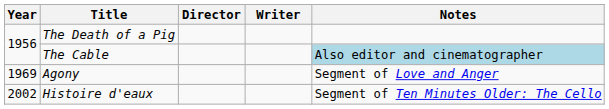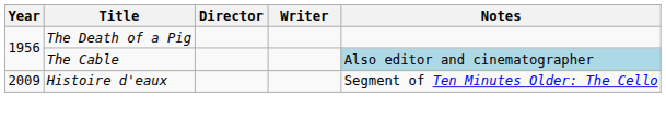- row: 1969 | Agony | Segment of Love and Anger
Histoire d'eaux | Year: 2002 -> 2009
